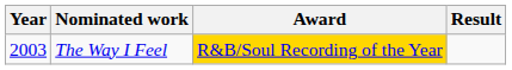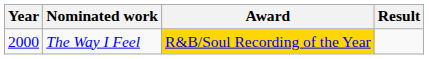The Way I Feel | Year: 2003 -> 2000
